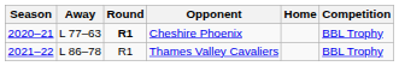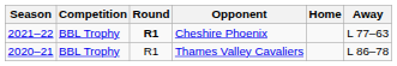columns swapped: Competition <-> Away
Cheshire Phoenix | Season: 2020–21 -> 2021–22
Thames Valley Cavaliers | Season: 2021–22 -> 2020–21
